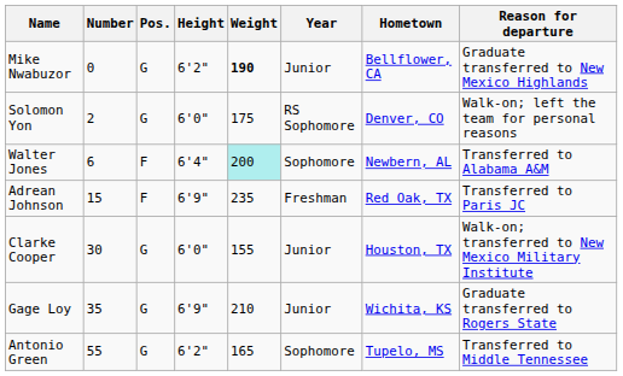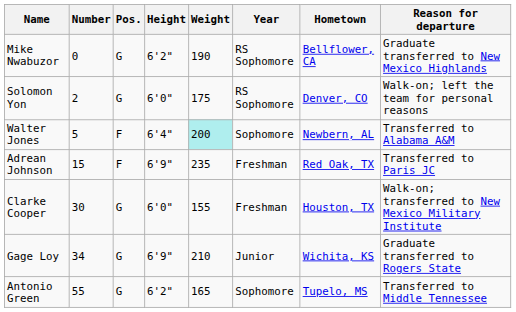Mike Nwabuzor | Weight: bold -> normal
Mike Nwabuzor | Year: Junior -> RS Sophomore
Walter Jones | Number: 6 -> 5
Clarke Cooper | Year: Junior -> Freshman
Gage Loy | Number: 35 -> 34
